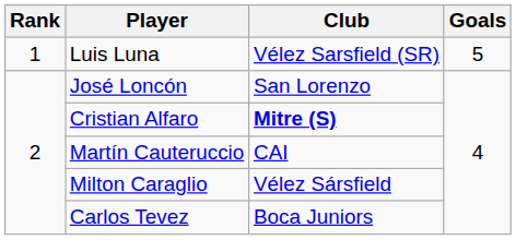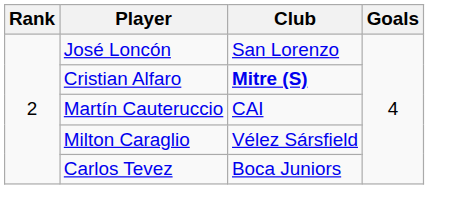- row: 1 | Luis Luna | Vélez Sarsfield (SR) | 5
